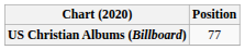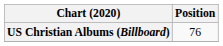US Christian Albums (Billboard) | Position: 77 -> 76
